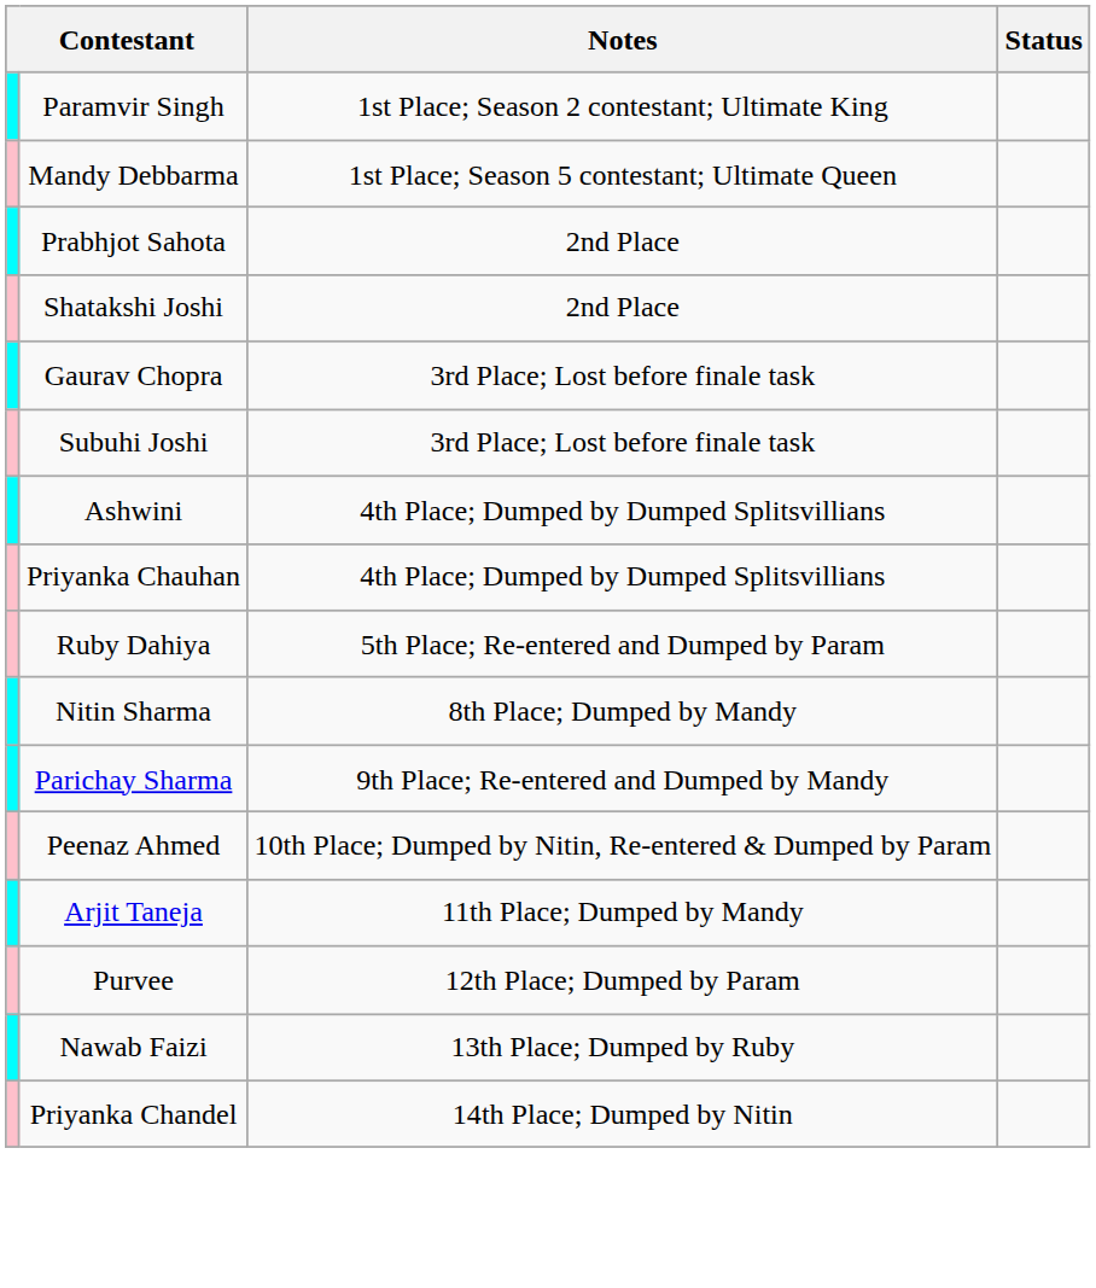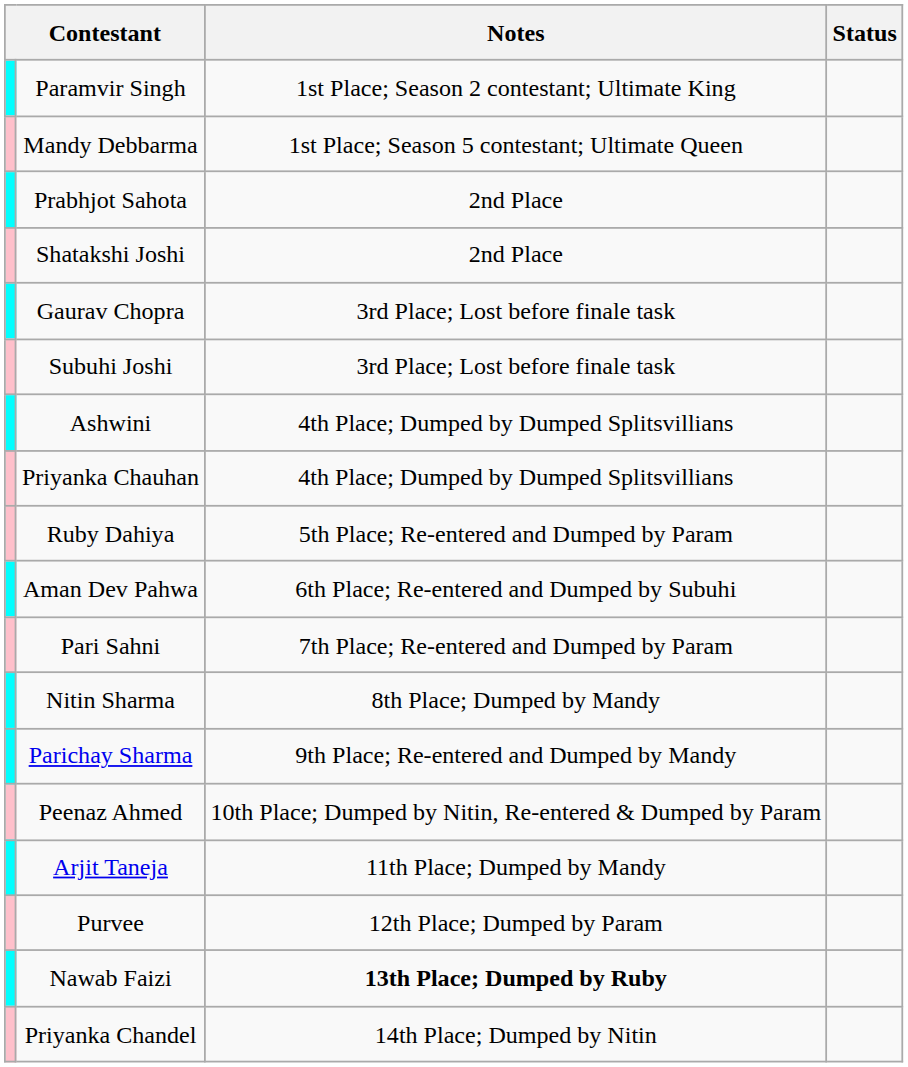+ row: Aman Dev Pahwa | 6th Place; Re-entered and Dumped by Subuhi
+ row: Pari Sahni | 7th Place; Re-entered and Dumped by Param
Nawab Faizi | Notes: normal -> bold
